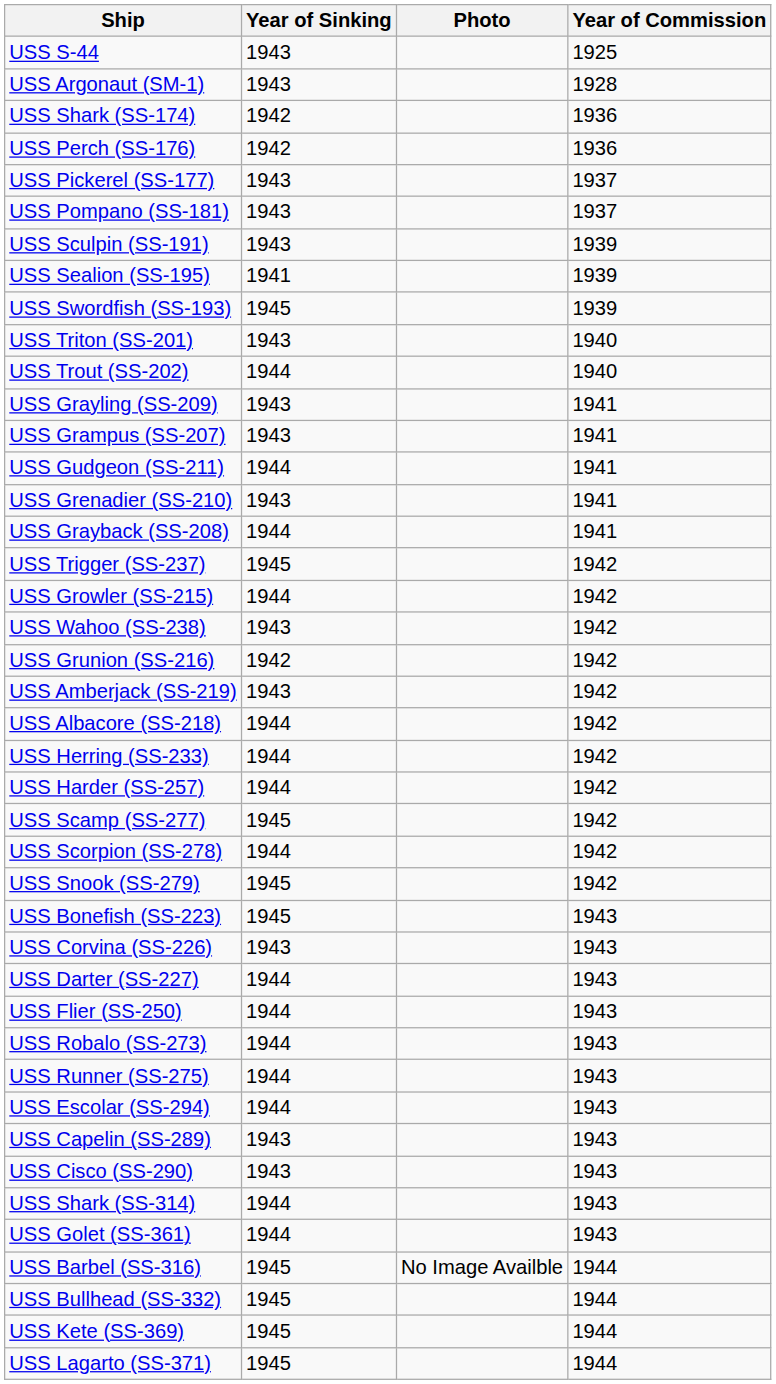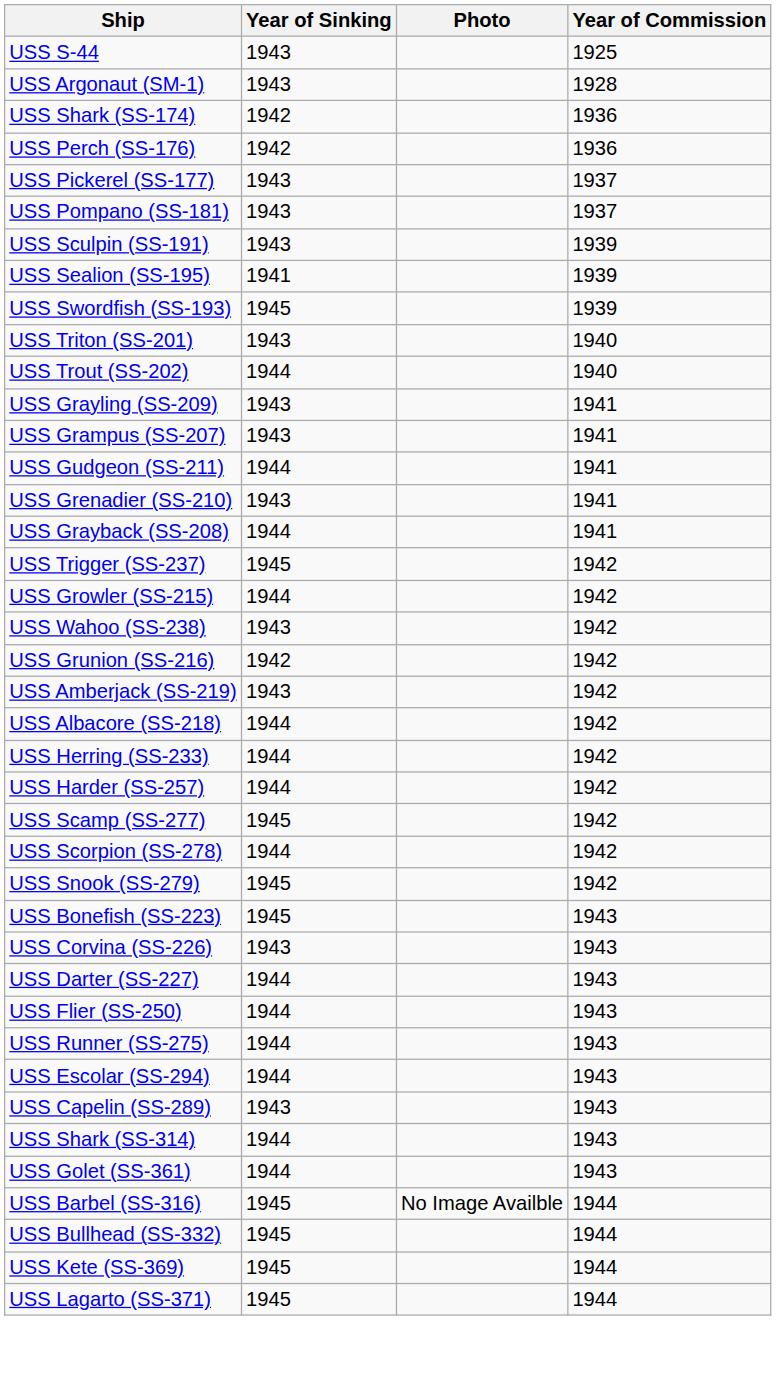- row: USS Robalo (SS-273) | 1944 | 1943
- row: USS Cisco (SS-290) | 1943 | 1943
